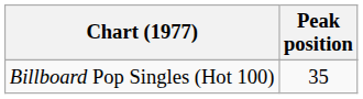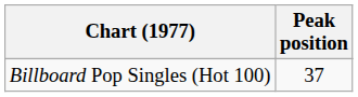Billboard Pop Singles (Hot 100) | Peak position: 35 -> 37
